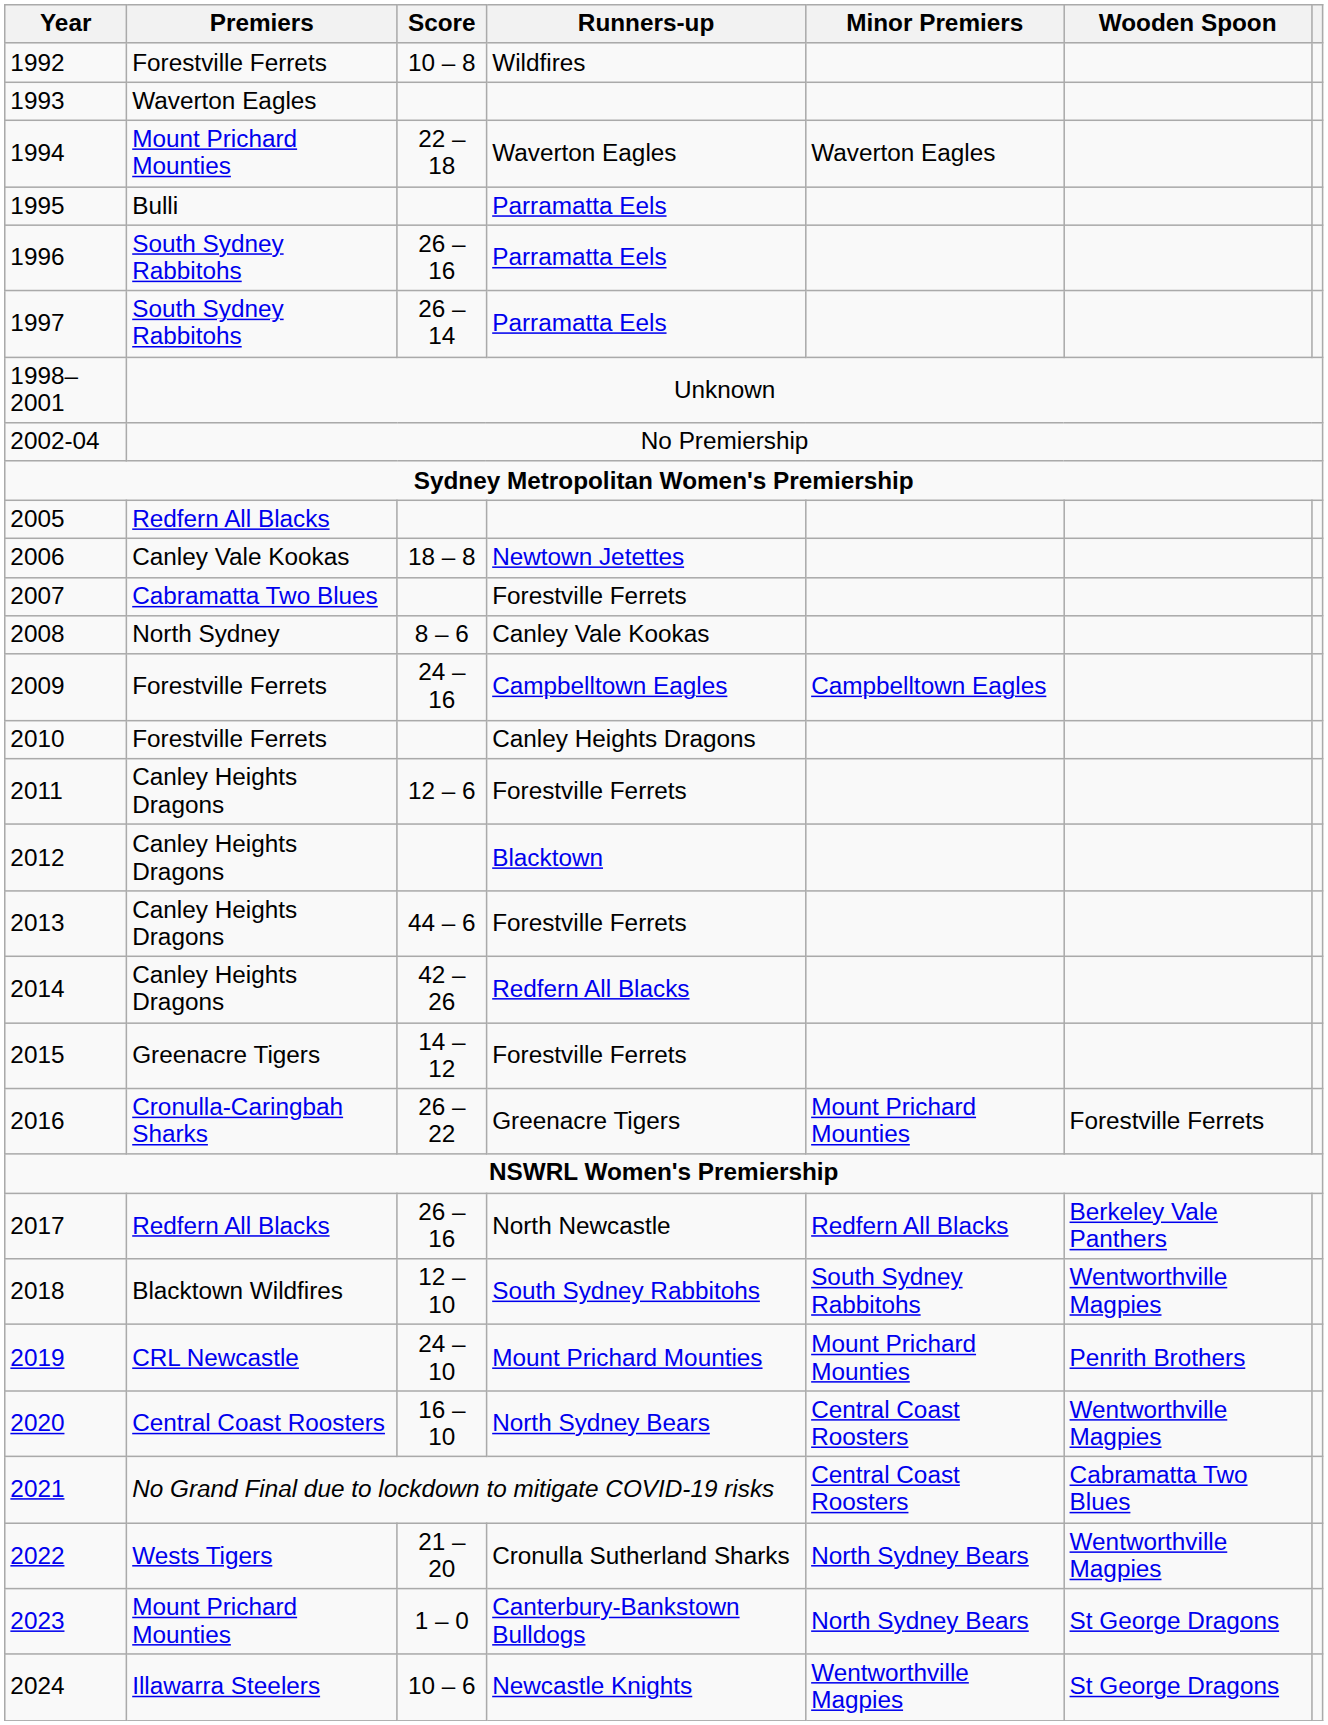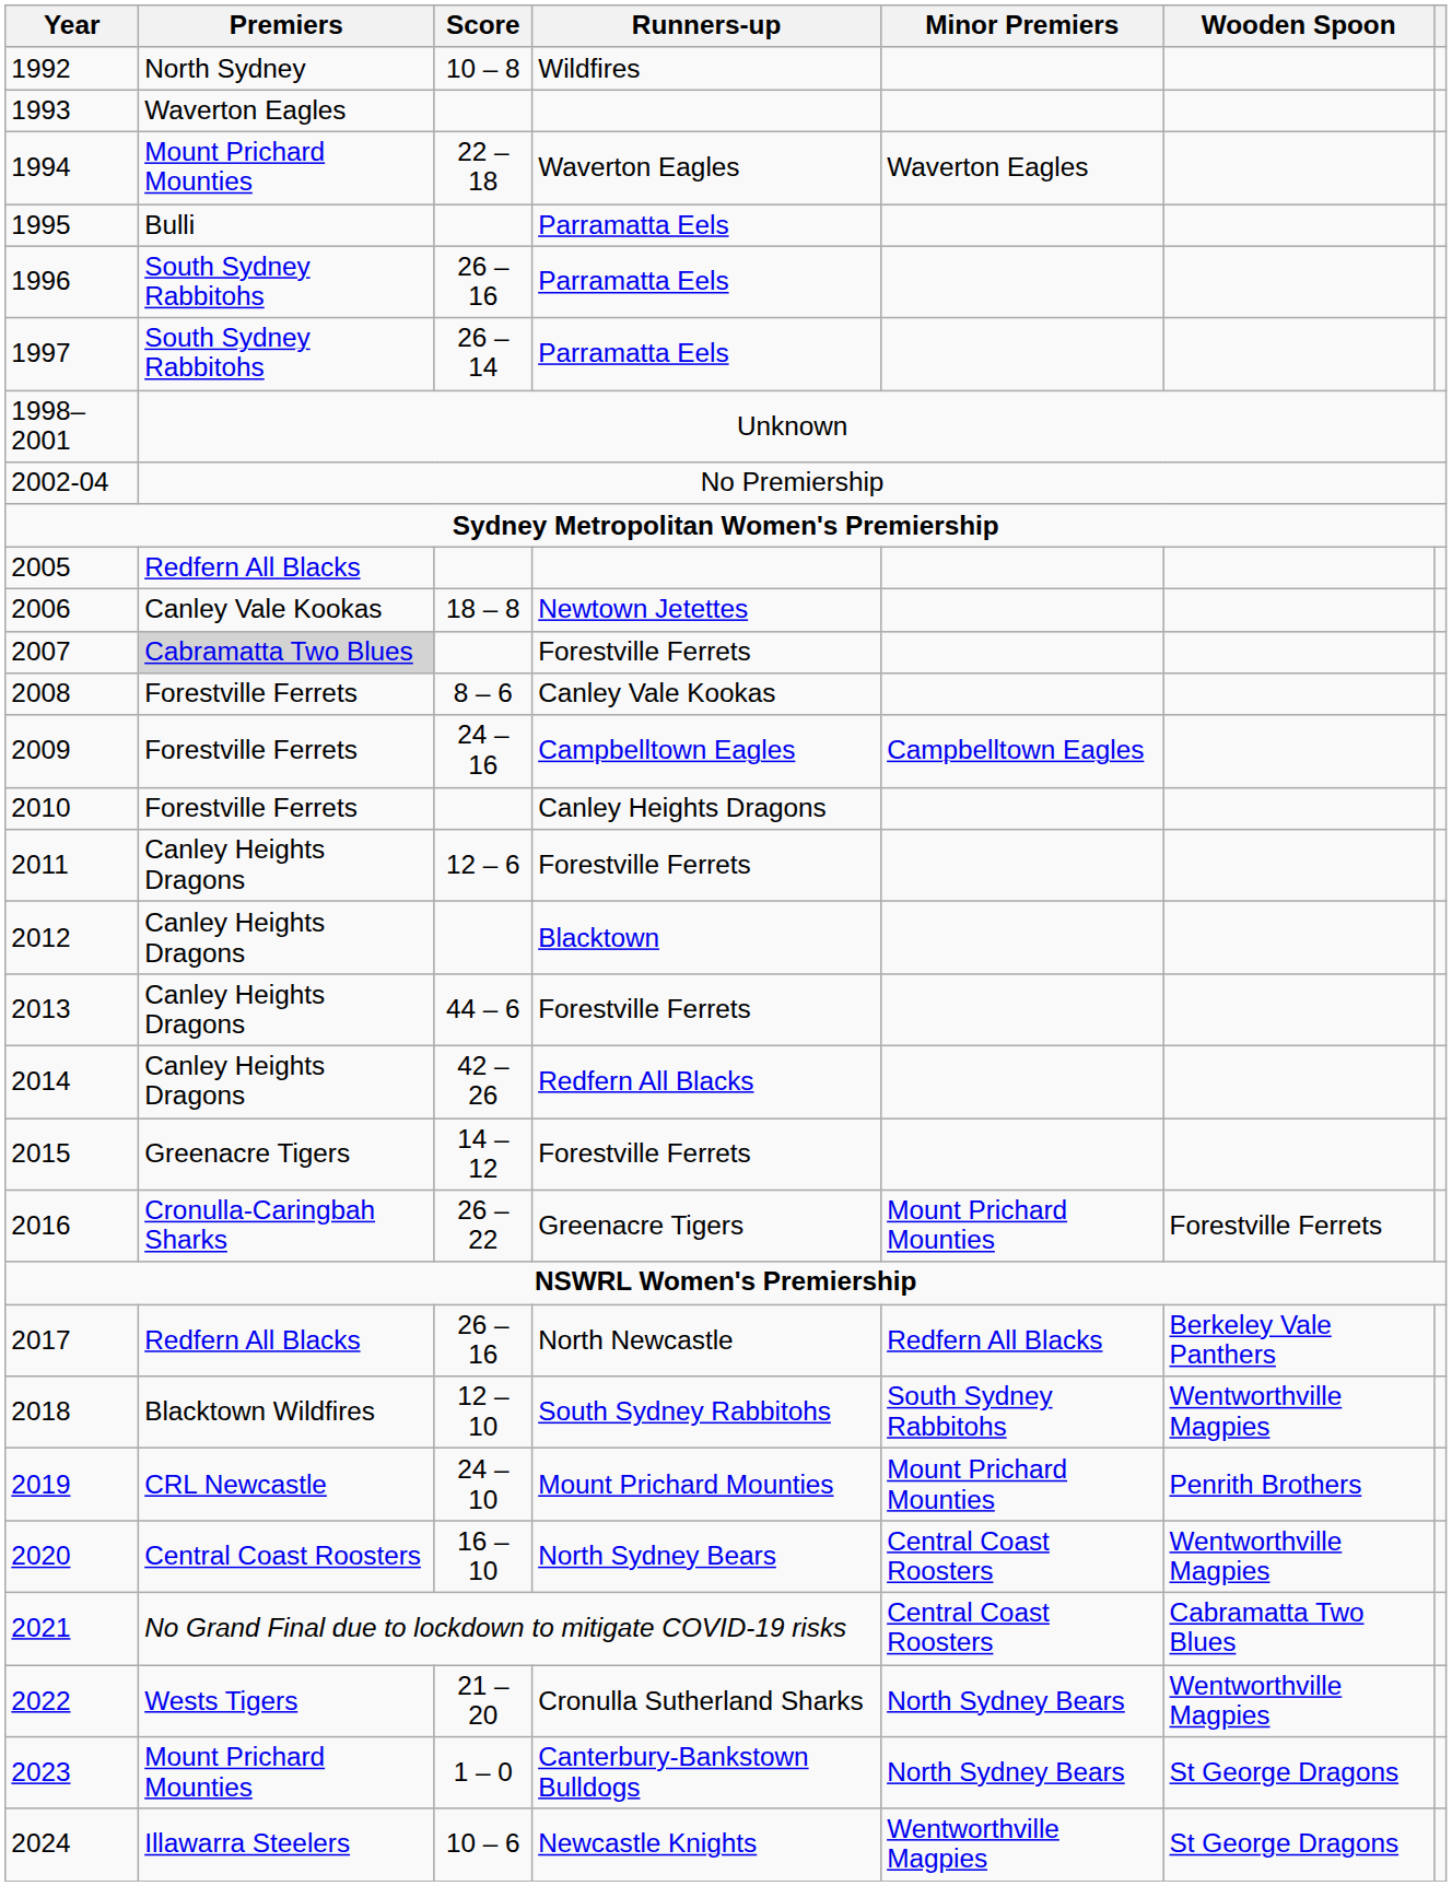1992 | Premiers: Forestville Ferrets -> North Sydney
2007 | Premiers: no background -> lightgrey background
2008 | Premiers: North Sydney -> Forestville Ferrets
